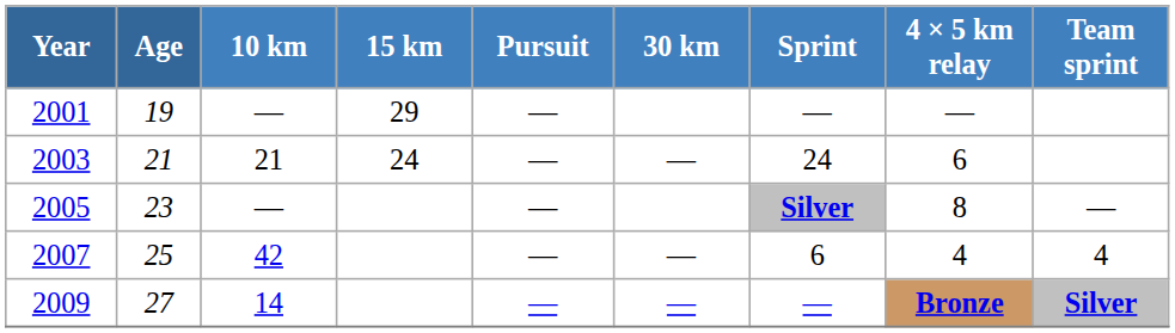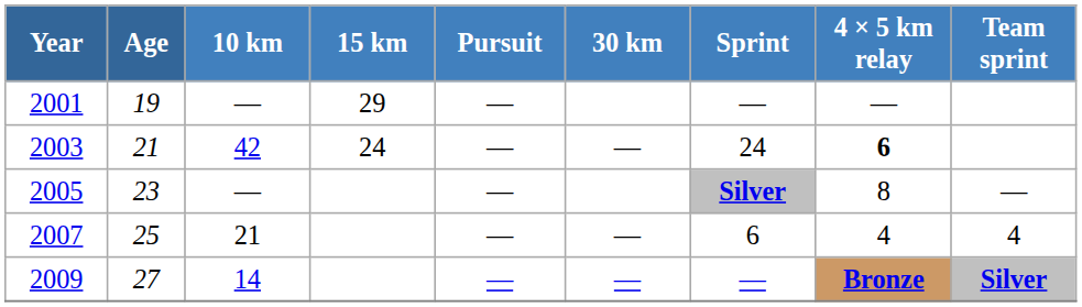2003 | 10 km: 21 -> 42
2003 | 4 × 5 km relay: normal -> bold
2007 | 10 km: 42 -> 21
